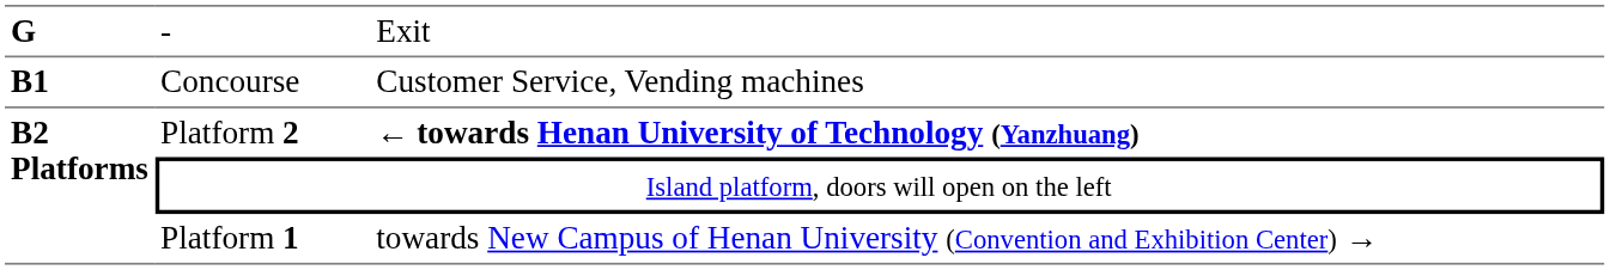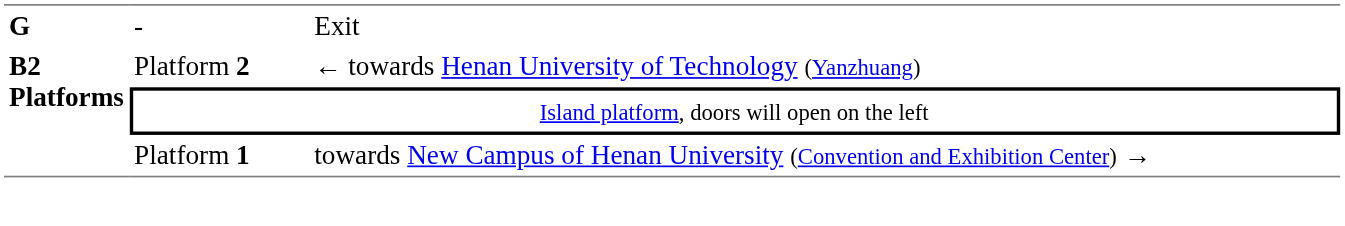- row: B1 | Concourse | Customer Service, Vending machines
Platform 2 | column 3: bold -> normal
